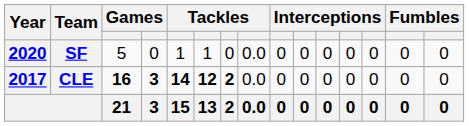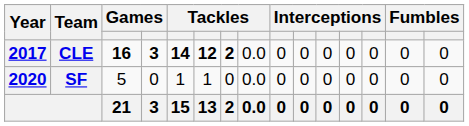rows swapped: CLE <-> SF
